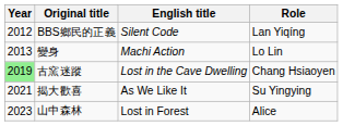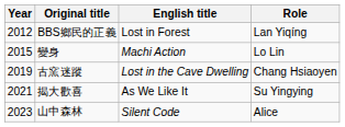BBS鄉民的正義 | English title: Silent Code -> Lost in Forest
變身 | Year: 2013 -> 2015
古窯迷蹤 | Year: lightgreen background -> no background
山中森林 | English title: Lost in Forest -> Silent Code
